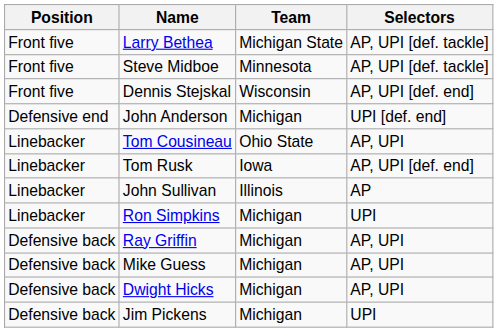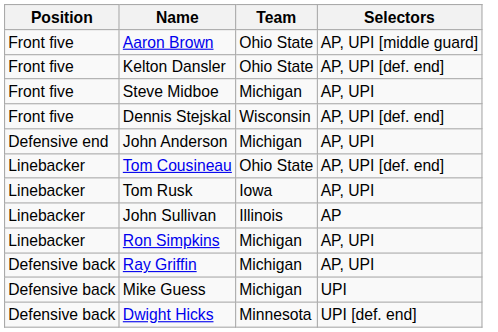- row: Front five | Larry Bethea | Michigan State | AP, UPI [def. tackle]
+ row: Front five | Aaron Brown | Ohio State | AP, UPI [middle guard]
+ row: Front five | Kelton Dansler | Ohio State | AP, UPI [def. end]
Steve Midboe | Team: Minnesota -> Michigan
Steve Midboe | Selectors: AP, UPI [def. tackle] -> AP, UPI
John Anderson | Selectors: UPI [def. end] -> AP, UPI
Tom Cousineau | Selectors: AP, UPI -> AP, UPI [def. end]
Tom Rusk | Selectors: AP, UPI [def. end] -> AP, UPI
Ron Simpkins | Selectors: UPI -> AP, UPI
Mike Guess | Selectors: AP, UPI -> UPI
Dwight Hicks | Team: Michigan -> Minnesota
Dwight Hicks | Selectors: AP, UPI -> UPI [def. end]
- row: Defensive back | Jim Pickens | Michigan | UPI
